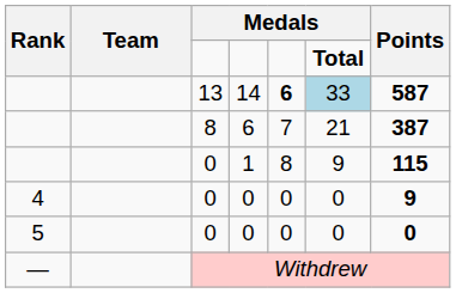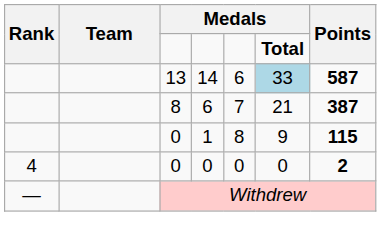14 | column 5: bold -> normal
4 / 0 | Points: 9 -> 2
- row: 5 | 0 | 0 | 0 | 0 | 0
